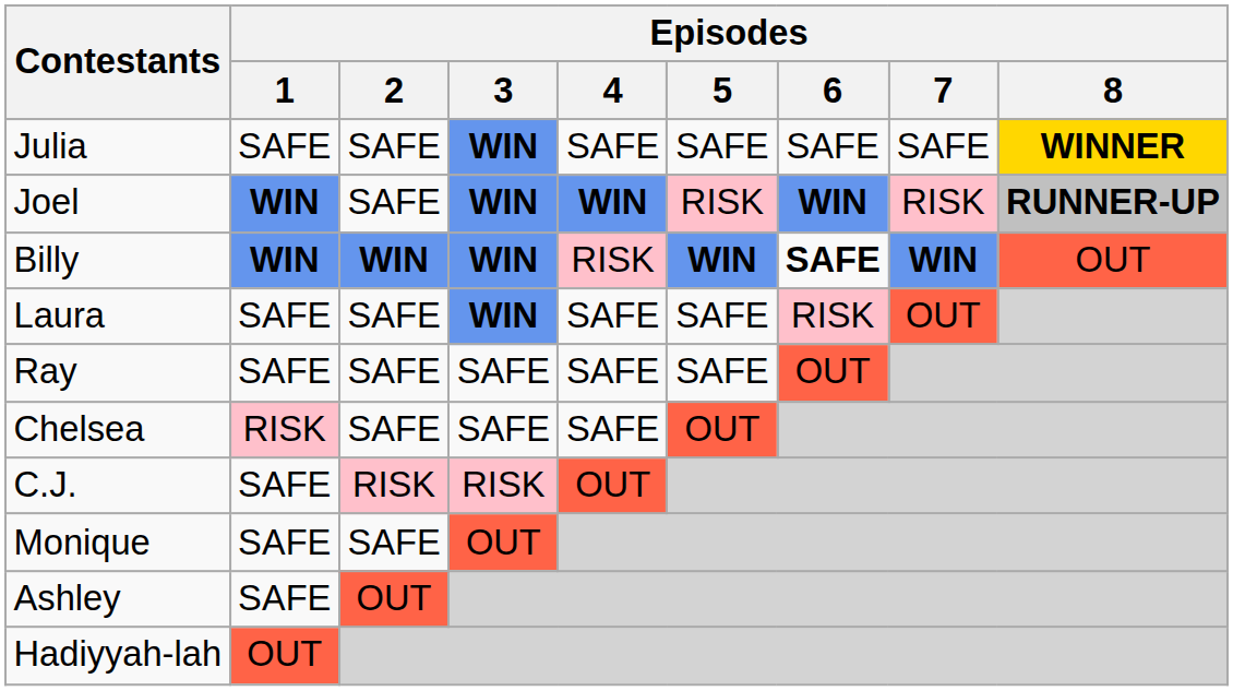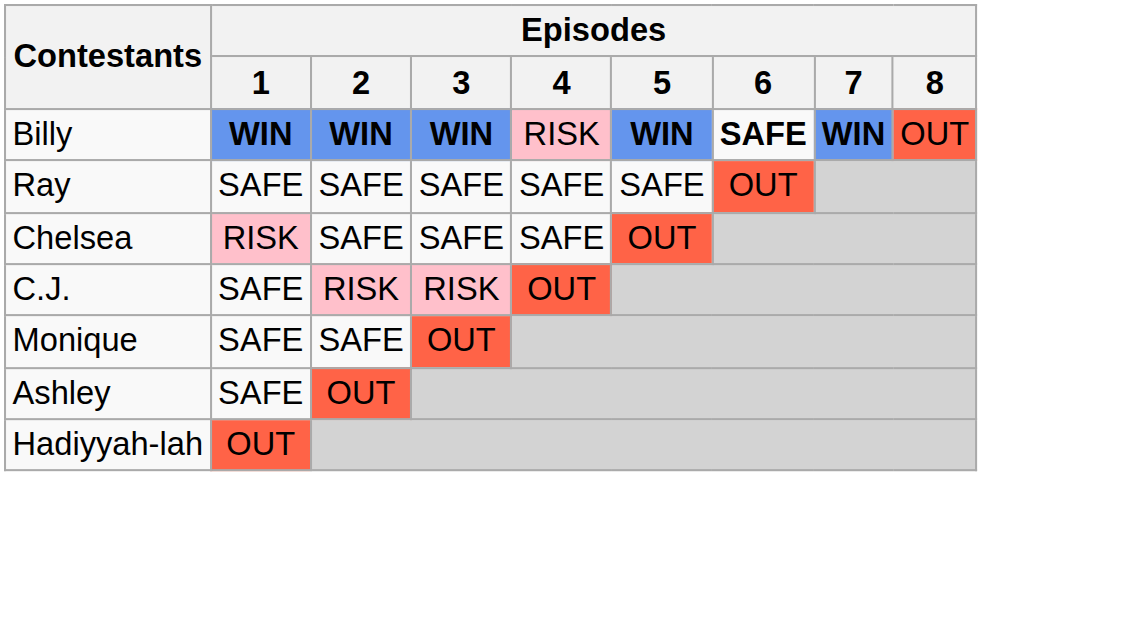- row: Julia | SAFE | SAFE | WIN | SAFE | SAFE | SAFE | SAFE | WINNER
- row: Joel | WIN | SAFE | WIN | WIN | RISK | WIN | RISK | RUNNER-UP
- row: Laura | SAFE | SAFE | WIN | SAFE | SAFE | RISK | OUT
